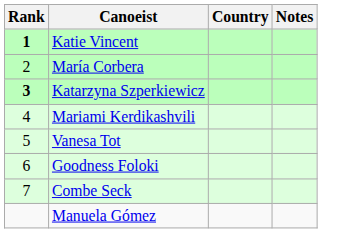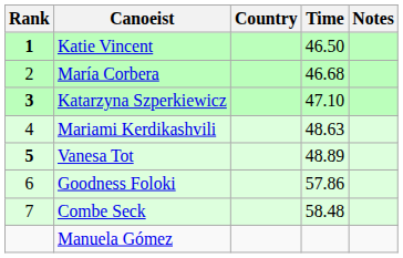+ column: Time | 46.50 | 46.68 | 47.10 | 48.63 | 48.89 | 57.86 | 58.48
Vanesa Tot | Rank: normal -> bold
